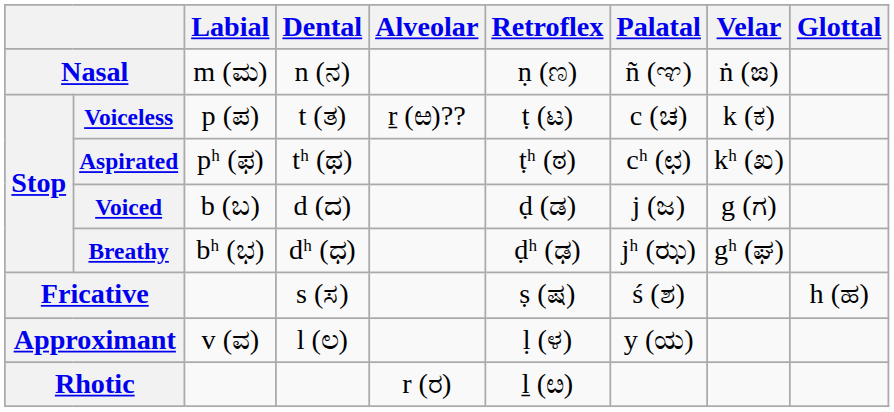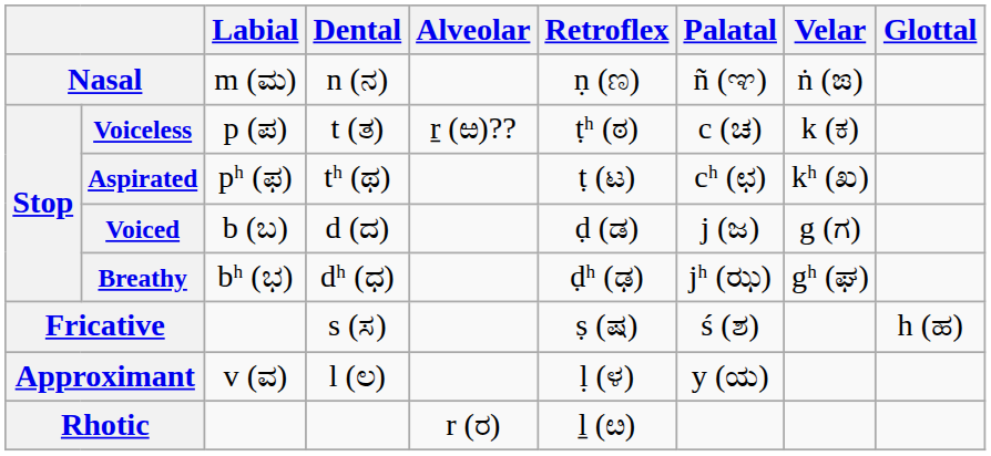Voiceless | Retroflex: ṭ (ಟ) -> ṭʰ (ಠ)
Aspirated | Retroflex: ṭʰ (ಠ) -> ṭ (ಟ)
